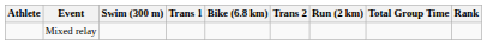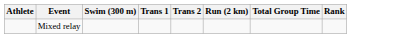- column: Bike (6.8 km)
